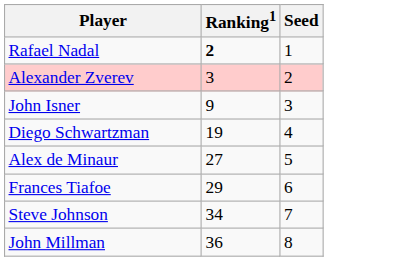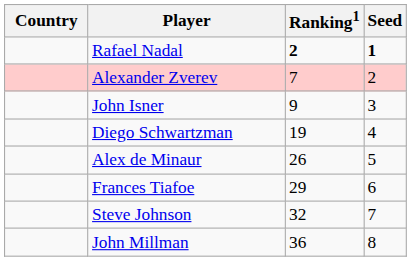+ column: Country
Rafael Nadal | Seed: normal -> bold
Alexander Zverev | Ranking1: 3 -> 7
Alex de Minaur | Ranking1: 27 -> 26
Steve Johnson | Ranking1: 34 -> 32
